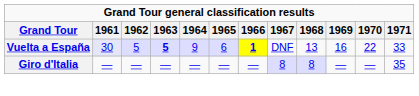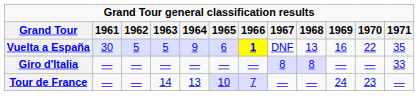Vuelta a España | 1963: bold -> normal
Vuelta a España | 1971: 33 -> 35
Giro d'Italia | 1971: 35 -> 33
+ row: Tour de France | — | — | 14 | 13 | 10 | 7 | — | — | 24 | 23 | —
